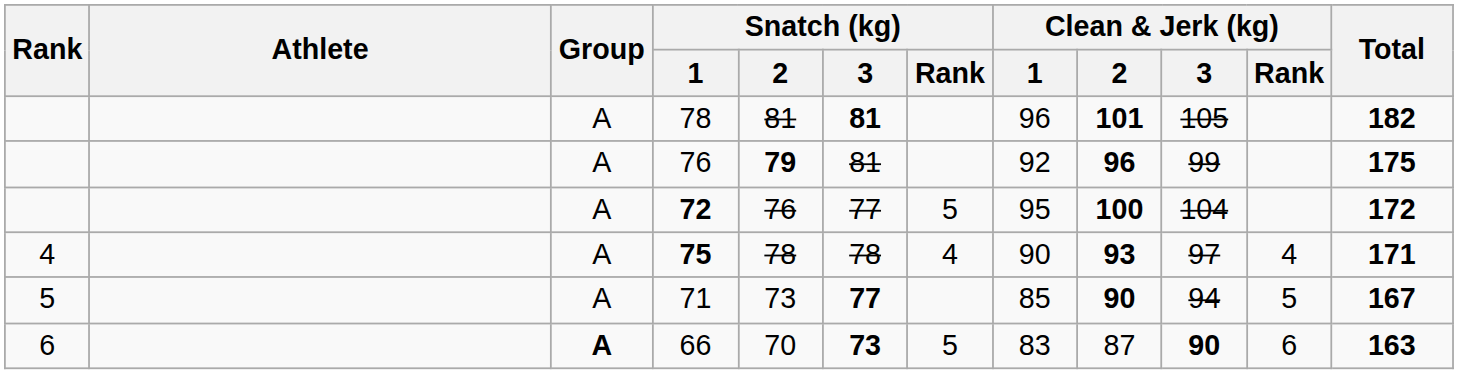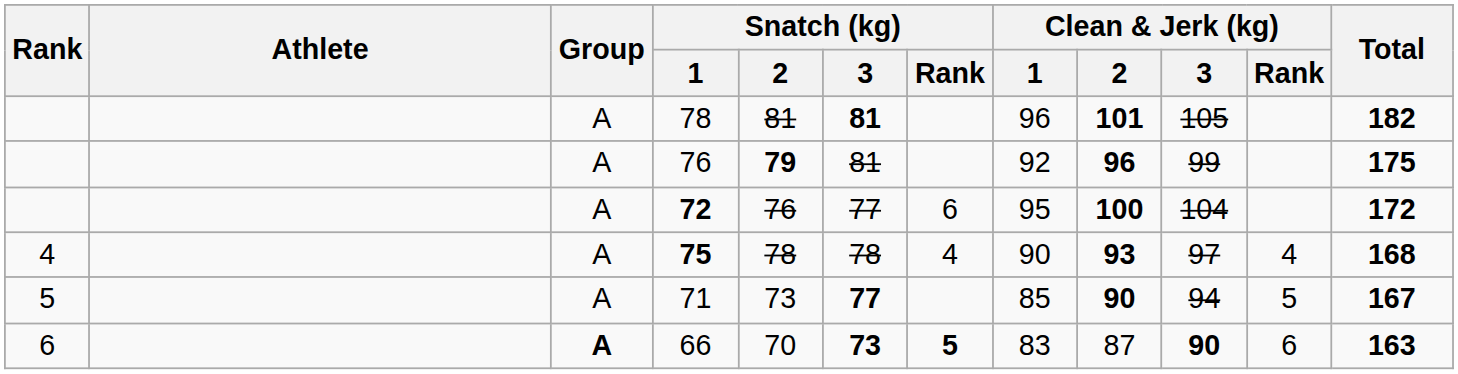72 | Snatch (kg) / Rank: 5 -> 6
75 | Total: 171 -> 168
66 | Snatch (kg) / Rank: normal -> bold
